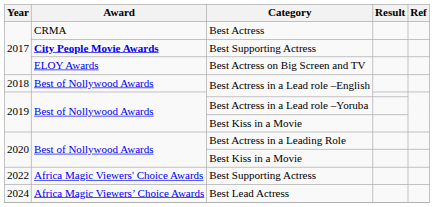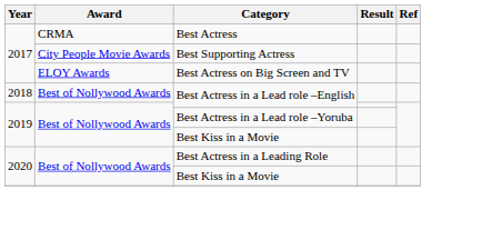2017 / Best Supporting Actress | Award: bold -> normal
- row: 2022 | Africa Magic Viewers' Choice Awards | Best Supporting Actress
- row: 2024 | Africa Magic Viewers’ Choice Awards | Best Lead Actress
